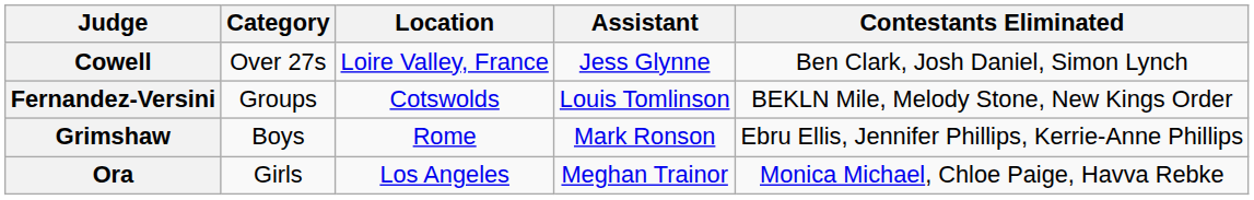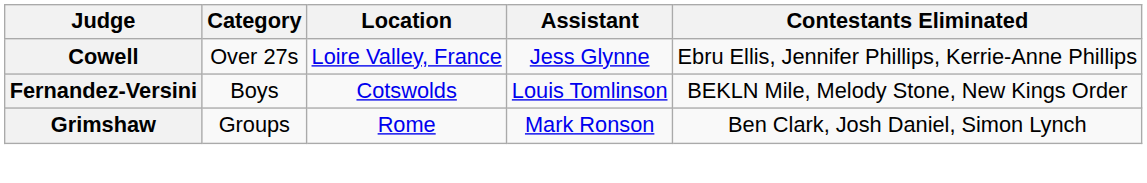Cowell | Contestants Eliminated: Ben Clark, Josh Daniel, Simon Lynch -> Ebru Ellis, Jennifer Phillips, Kerrie-Anne Phillips
Fernandez-Versini | Category: Groups -> Boys
Grimshaw | Category: Boys -> Groups
Grimshaw | Contestants Eliminated: Ebru Ellis, Jennifer Phillips, Kerrie-Anne Phillips -> Ben Clark, Josh Daniel, Simon Lynch
- row: Ora | Girls | Los Angeles | Meghan Trainor | Monica Michael, Chloe Paige, Havva Rebke
